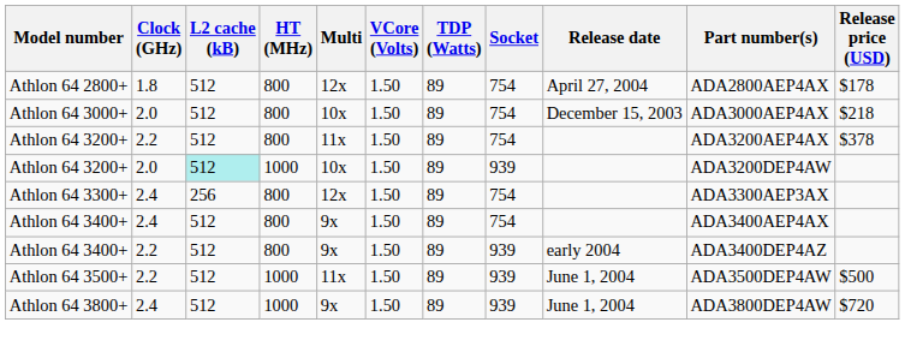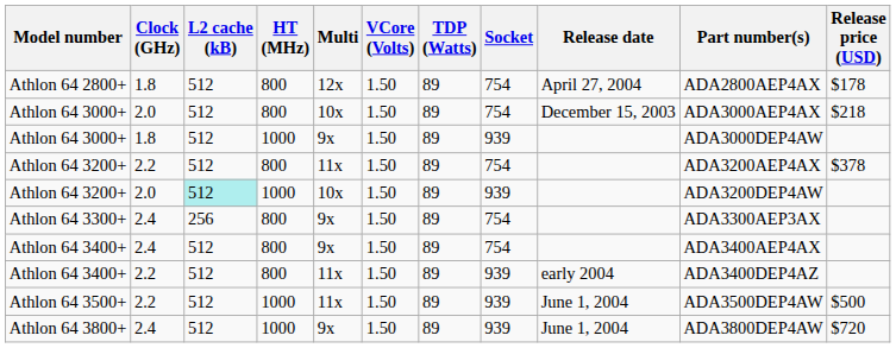+ row: Athlon 64 3000+ | 1.8 | 512 | 1000 | 9x | 1.50 | 89 | 939 | ADA3000DEP4AW
Athlon 64 3300+ | Multi: 12x -> 9x
Athlon 64 3400+ / 2.2 | Multi: 9x -> 11x
